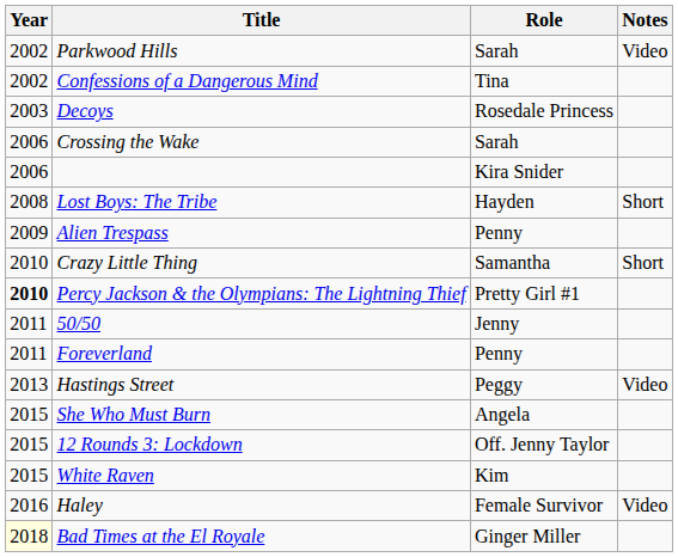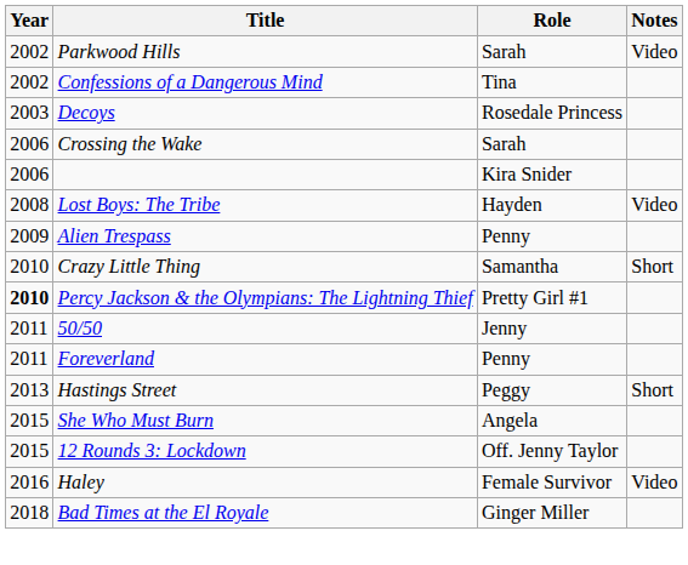Lost Boys: The Tribe | Notes: Short -> Video
Hastings Street | Notes: Video -> Short
- row: 2015 | White Raven | Kim
Bad Times at the El Royale | Year: lightyellow background -> no background
